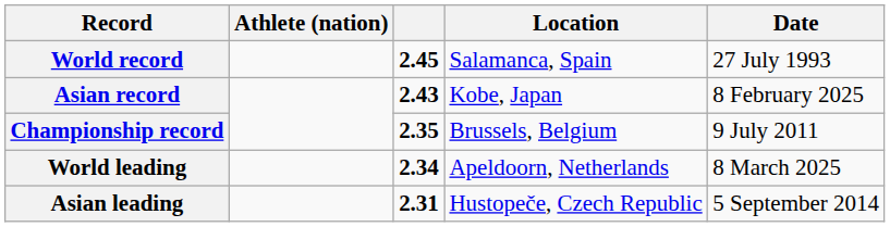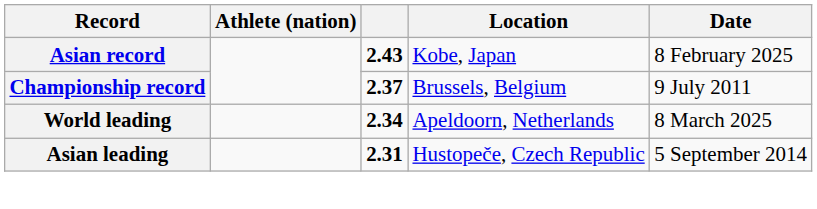- row: World record | 2.45 | Salamanca, Spain | 27 July 1993
Championship record | column 3: 2.35 -> 2.37
